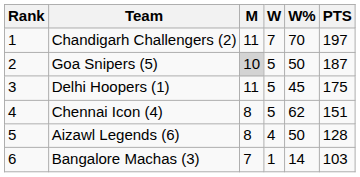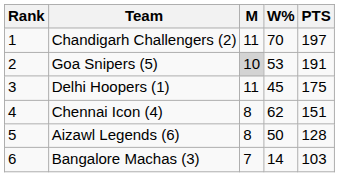- column: W | 7 | 5 | 5 | 5 | 4 | 1
Goa Snipers (5) | W%: 50 -> 53
Goa Snipers (5) | PTS: 187 -> 191
